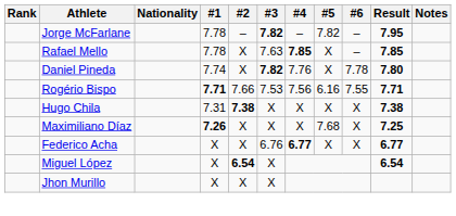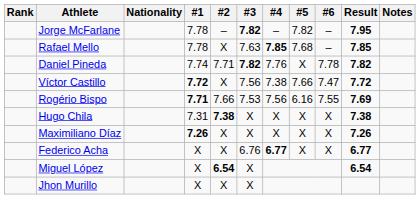Rafael Mello | #5: X -> 7.68
Daniel Pineda | #2: X -> 7.71
Daniel Pineda | Result: 7.80 -> 7.82
+ row: Víctor Castillo | 7.72 | X | 7.56 | 7.38 | 7.66 | 7.47 | 7.72
Rogério Bispo | Result: 7.71 -> 7.69
Maximiliano Díaz | #5: 7.68 -> X
Maximiliano Díaz | Result: 7.25 -> 7.26
